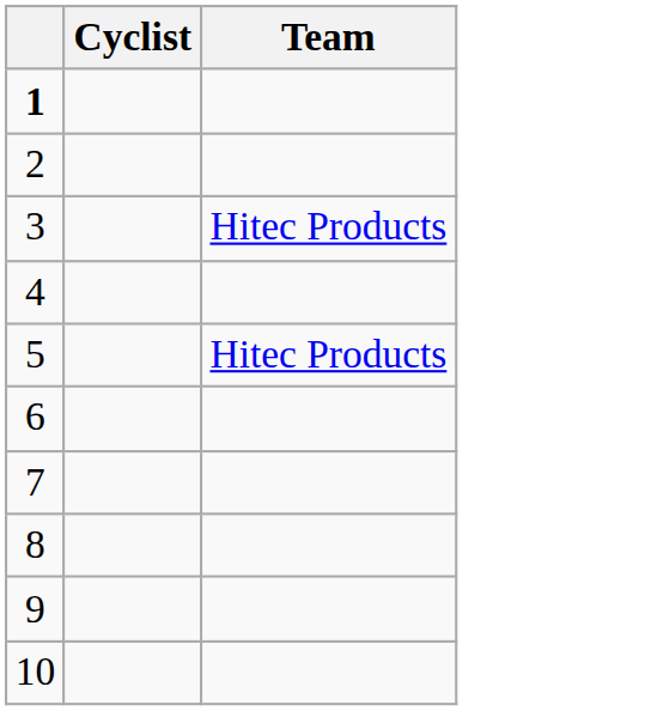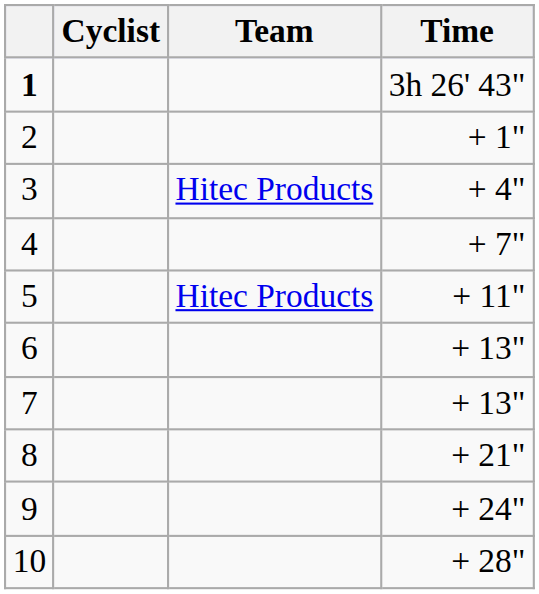+ column: Time | 3h 26' 43" | + 1" | + 4" | + 7" | + 11" | + 13" | + 13" | + 21" | + 24" | + 28"
